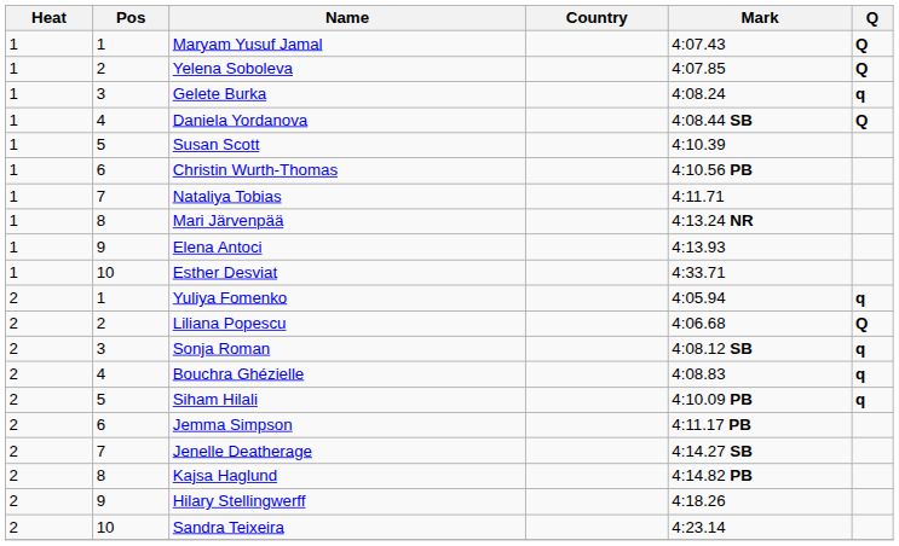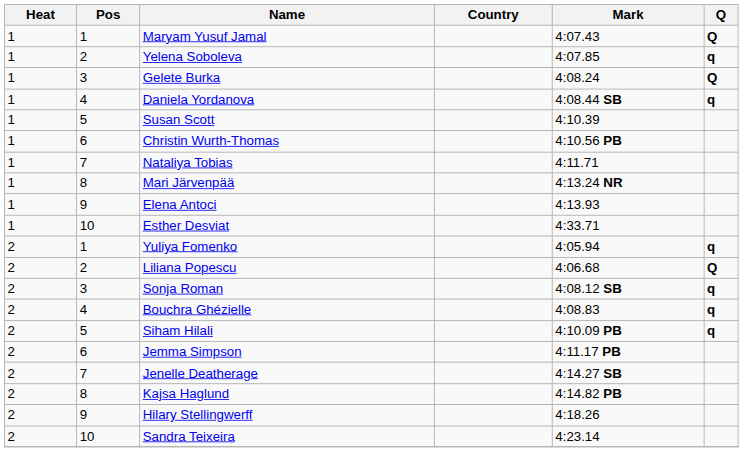Yelena Soboleva | Q: Q -> q
Gelete Burka | Q: q -> Q
Daniela Yordanova | Q: Q -> q
